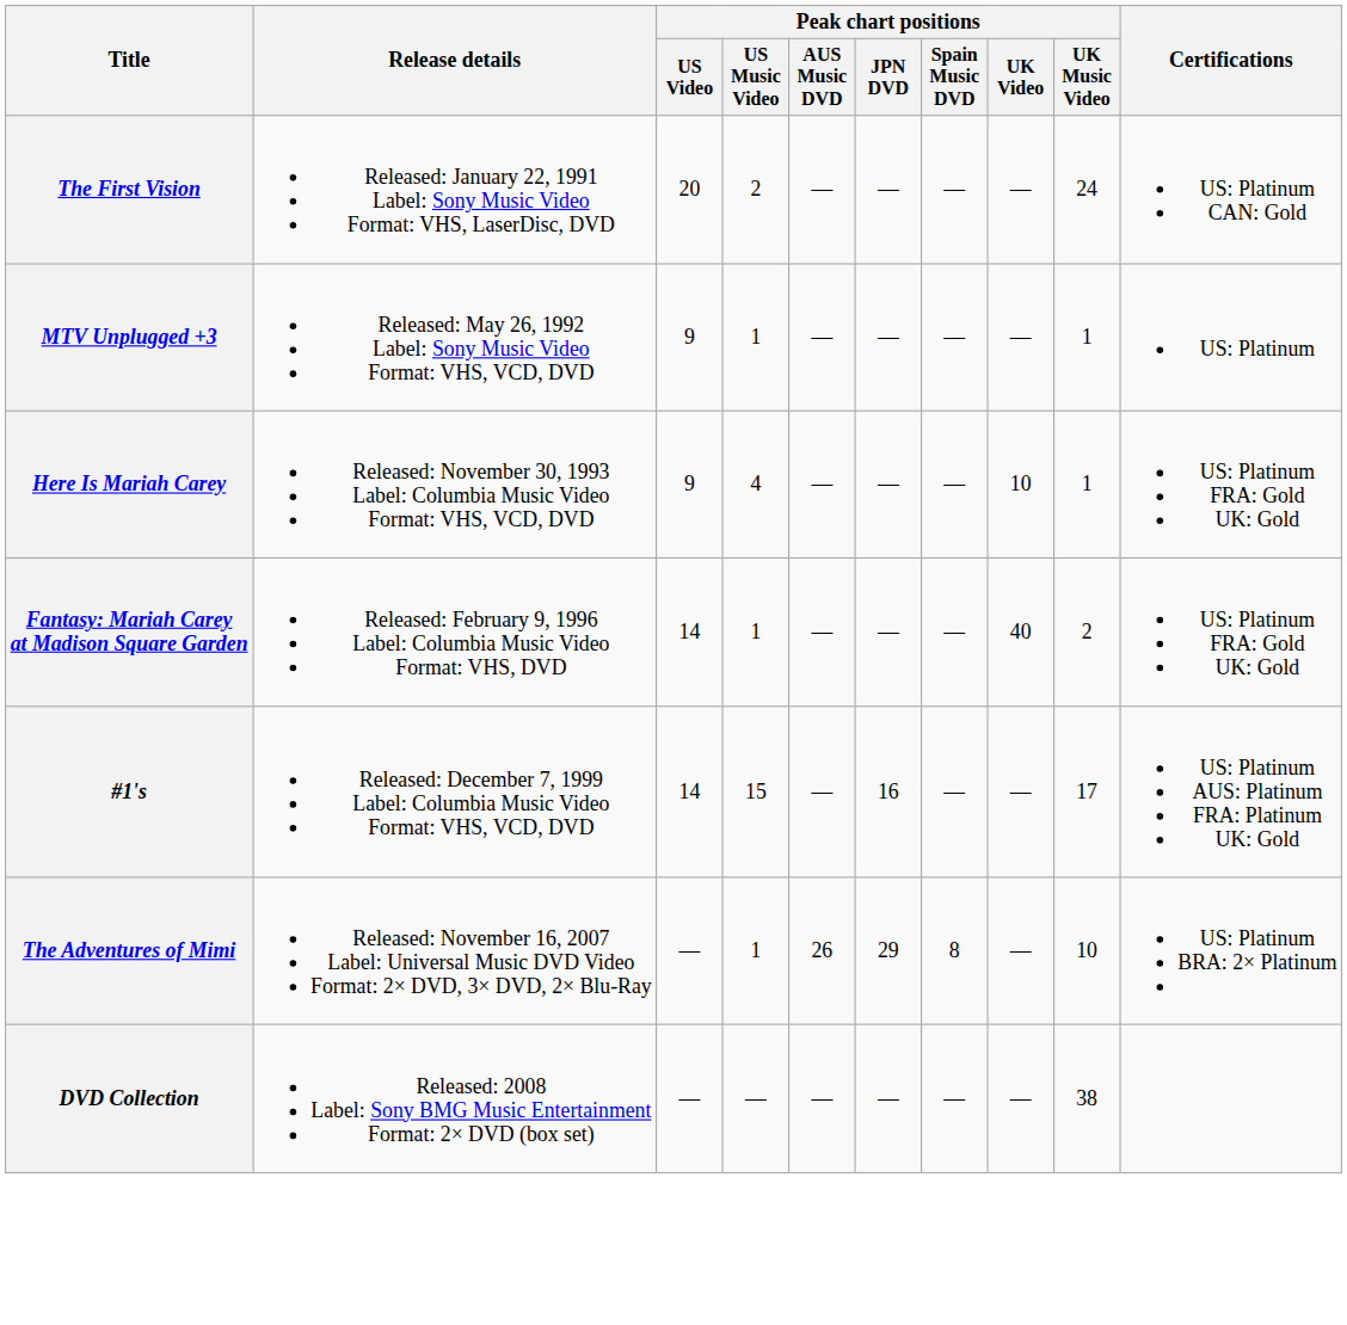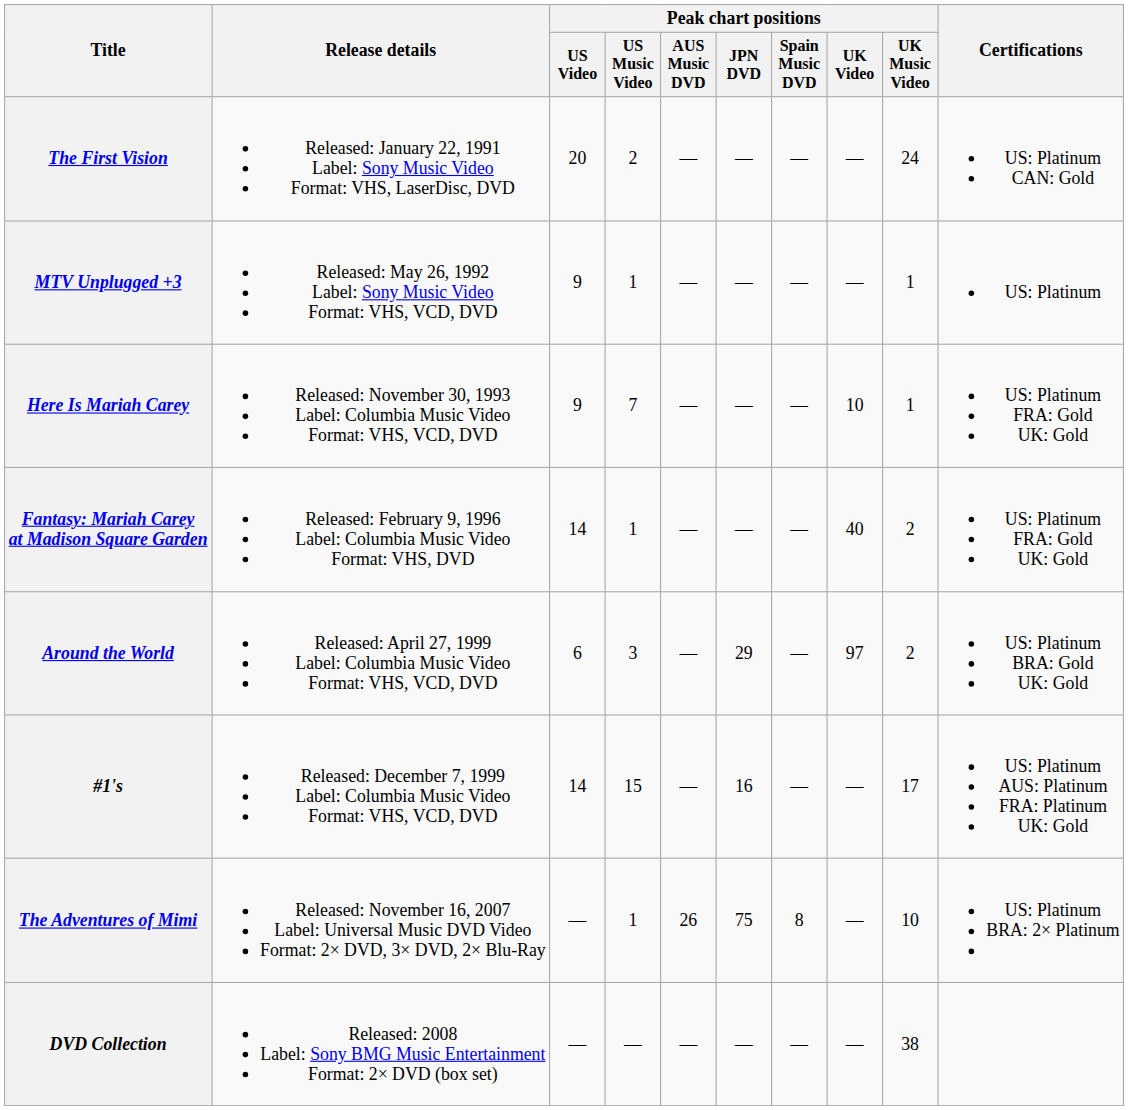Here Is Mariah Carey | Peak chart positions / US Music Video: 4 -> 7
+ row: Around the World | Released: April 27, 1999 Label: Columbia Music Video Format: VHS, VCD, DVD | 6 | 3 | — | 29 | — | 97 | 2 | US: Platinum BRA: Gold UK: Gold
The Adventures of Mimi | Peak chart positions / JPN DVD: 29 -> 75
